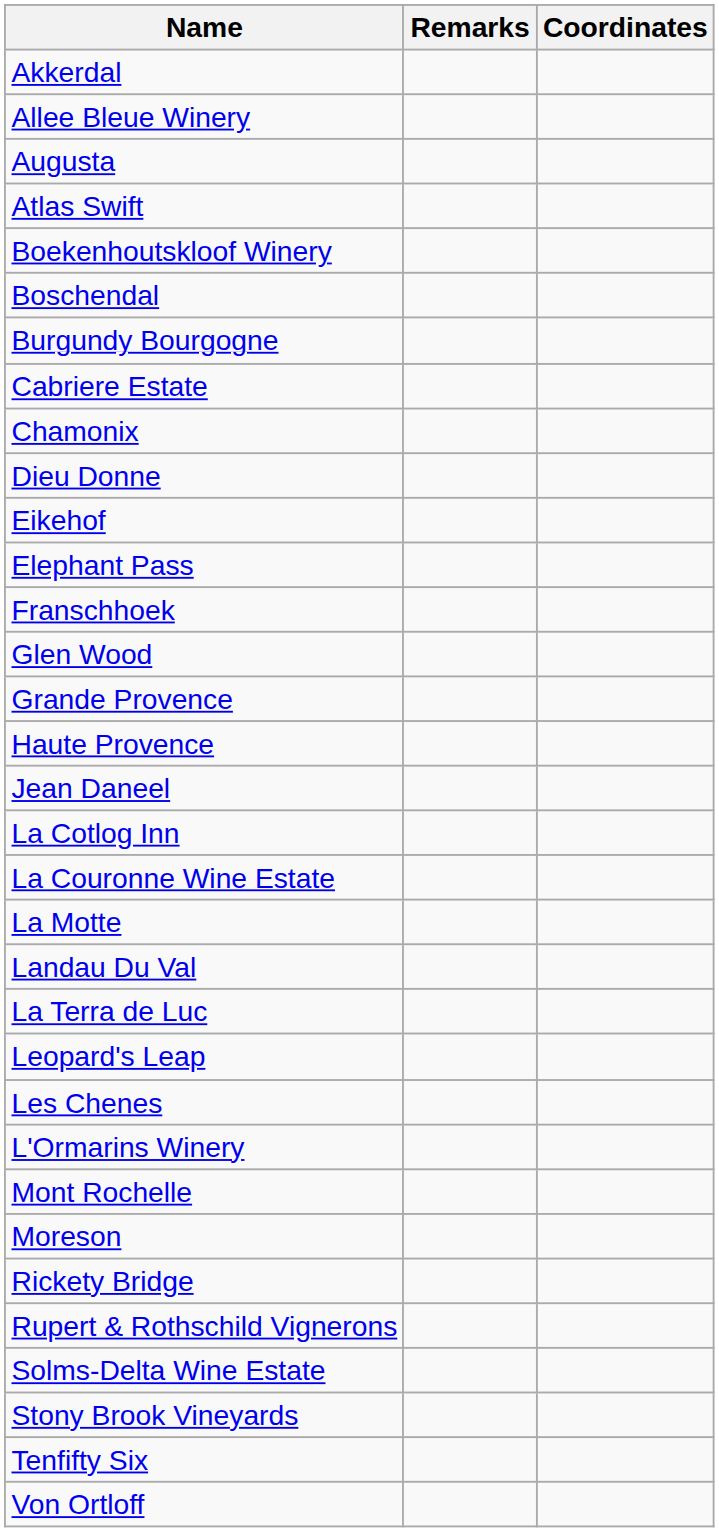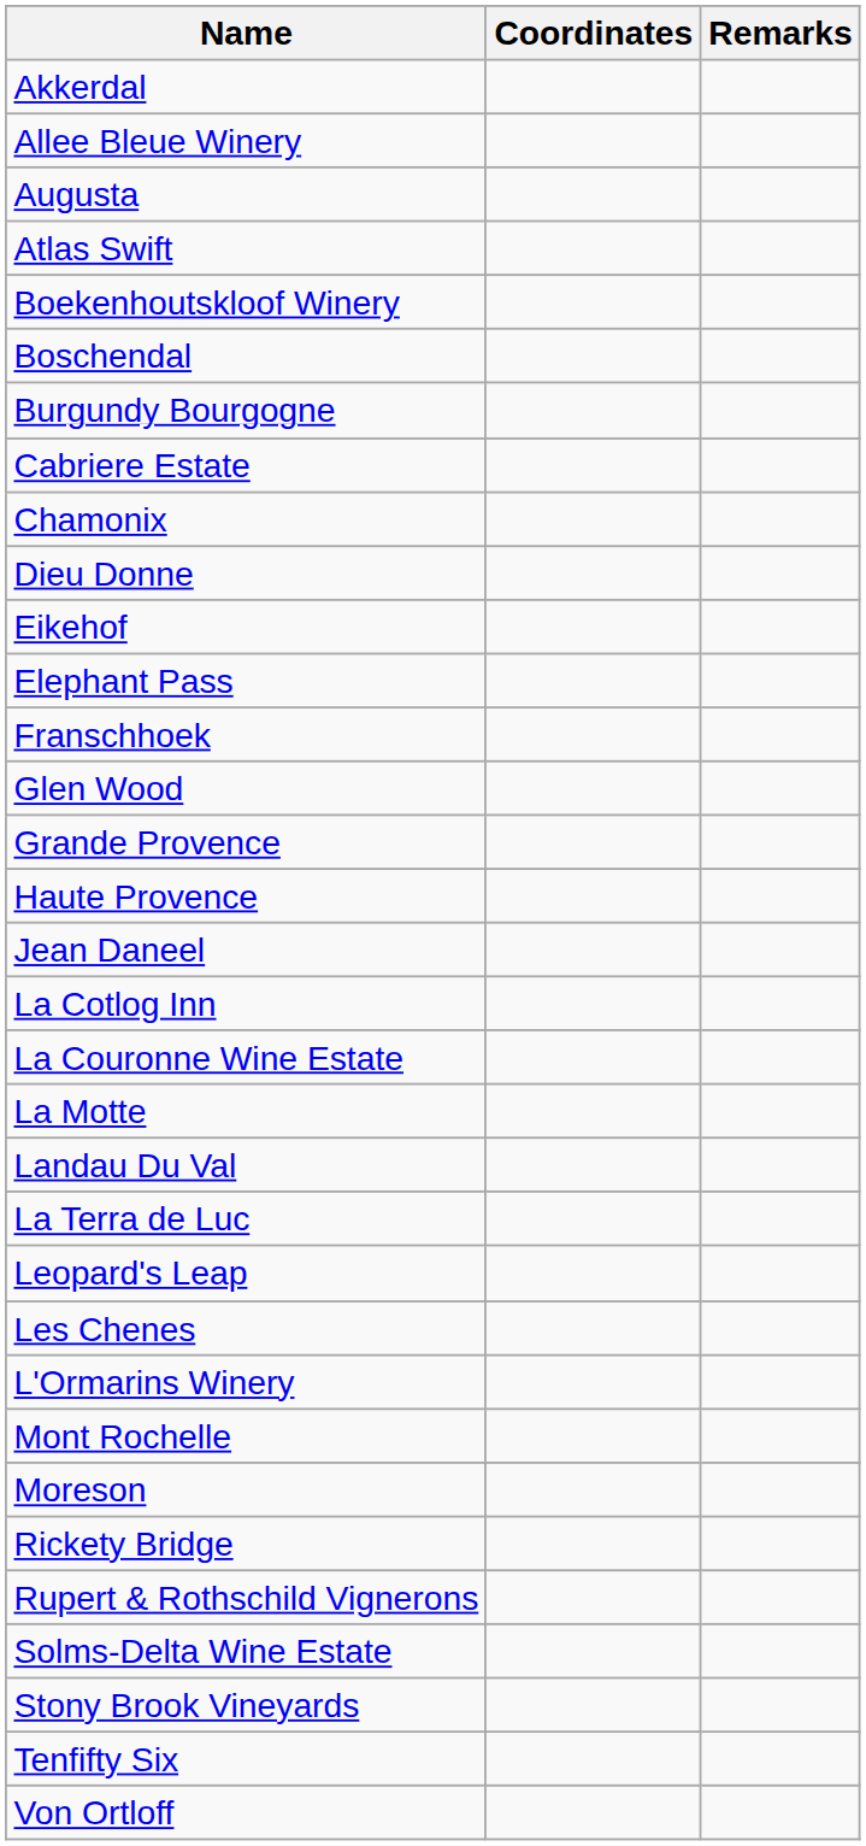columns swapped: Coordinates <-> Remarks
